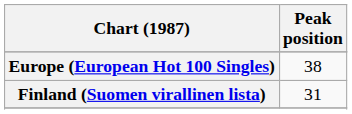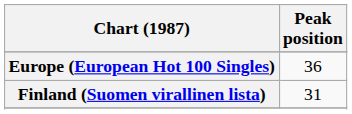Europe (European Hot 100 Singles) | Peak position: 38 -> 36
